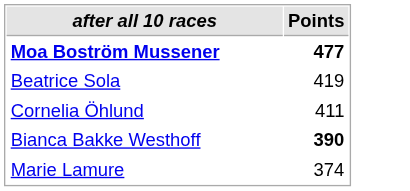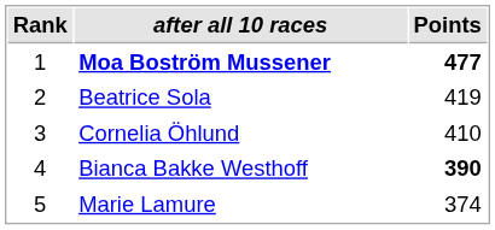+ column: Rank | 1 | 2 | 3 | 4 | 5
Cornelia Öhlund | Points: 411 -> 410
